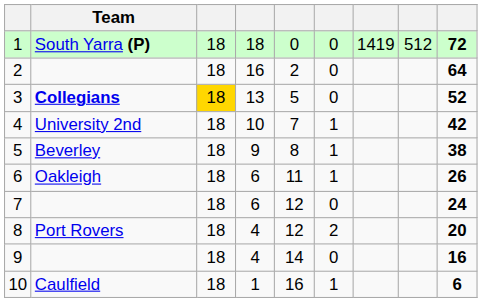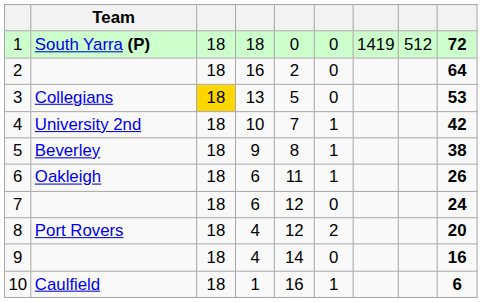3 | Team: bold -> normal
3 | column 9: 52 -> 53
